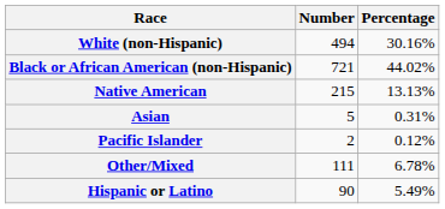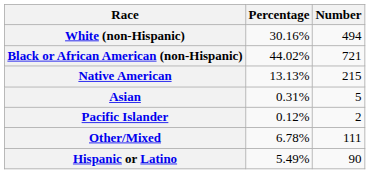columns swapped: Number <-> Percentage
